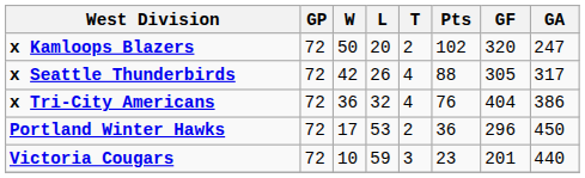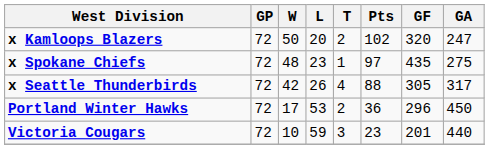+ row: x Spokane Chiefs | 72 | 48 | 23 | 1 | 97 | 435 | 275
- row: x Tri-City Americans | 72 | 36 | 32 | 4 | 76 | 404 | 386
